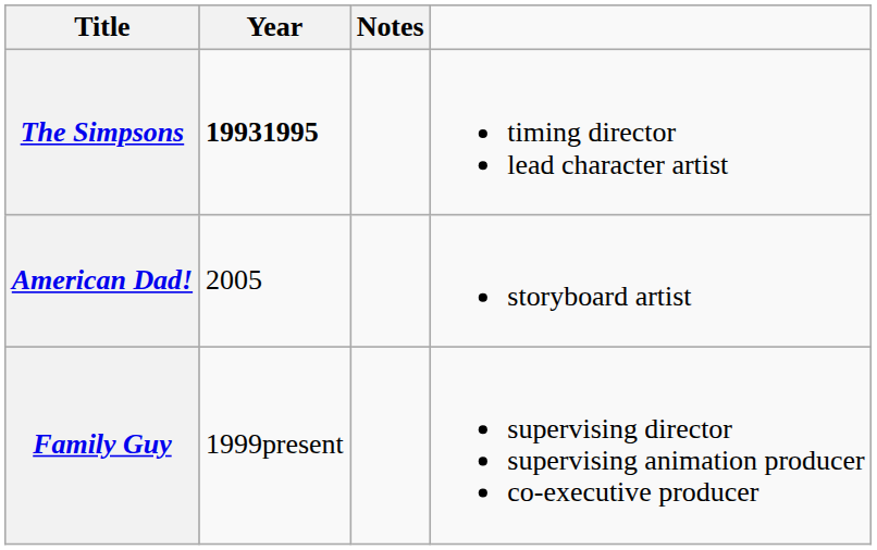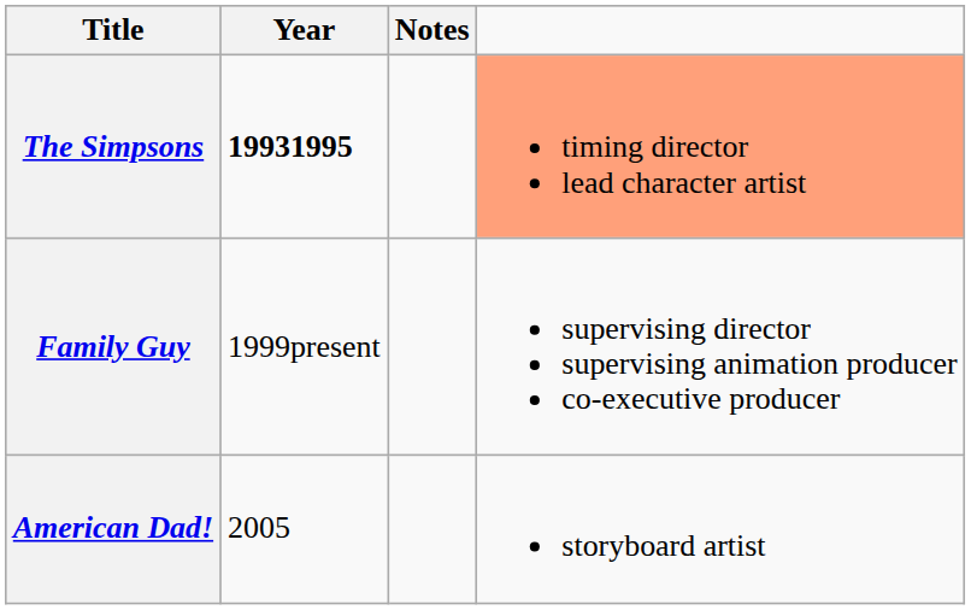The Simpsons | column 4: no background -> lightsalmon background
rows swapped: Family Guy <-> American Dad!
